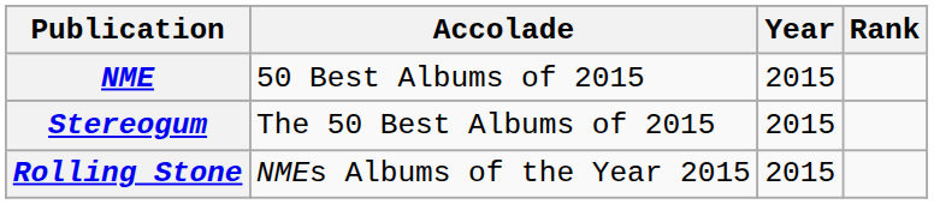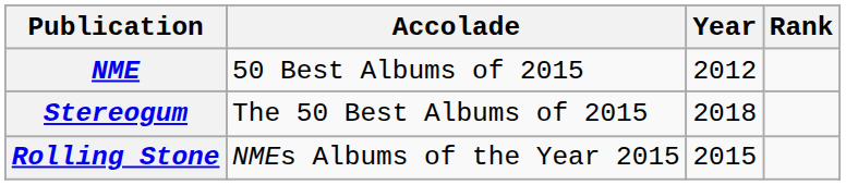NME | Year: 2015 -> 2012
Stereogum | Year: 2015 -> 2018
